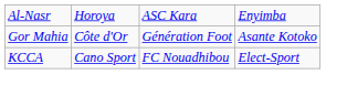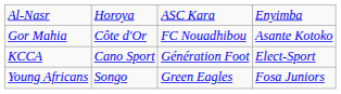Gor Mahia | column 3: Génération Foot -> FC Nouadhibou
KCCA | column 3: FC Nouadhibou -> Génération Foot
+ row: Young Africans | Songo | Green Eagles | Fosa Juniors
